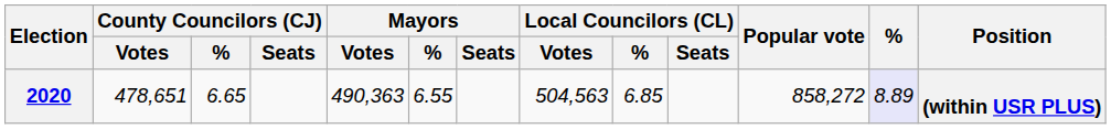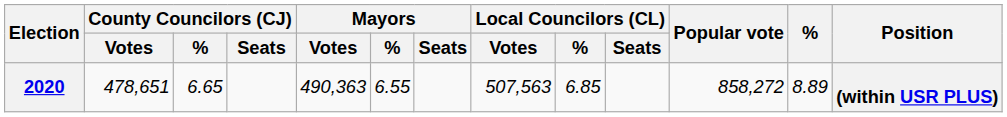2020 | Local Councilors (CL) / Votes: 504,563 -> 507,563
2020 | %: lavender background -> no background
